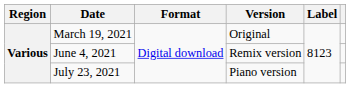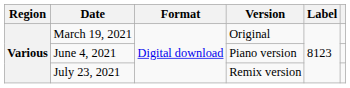June 4, 2021 | Version: Remix version -> Piano version
July 23, 2021 | Version: Piano version -> Remix version
